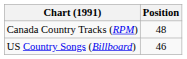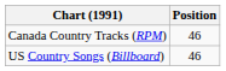Canada Country Tracks (RPM) | Position: 48 -> 46
